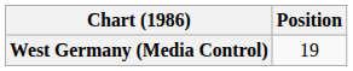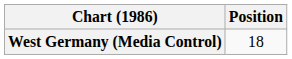West Germany (Media Control) | Position: 19 -> 18
